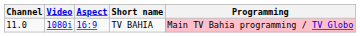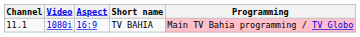TV BAHIA | Channel: 11.0 -> 11.1
